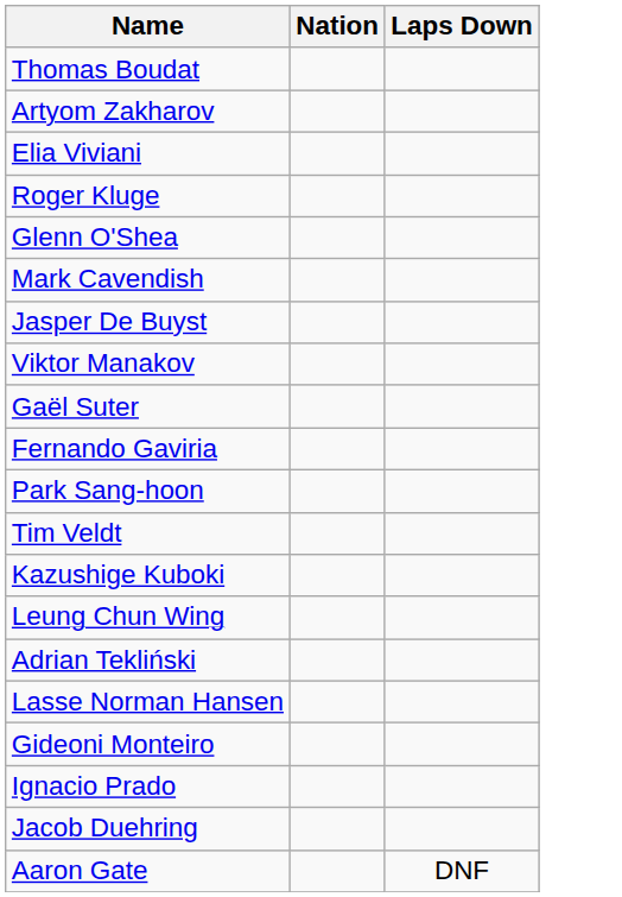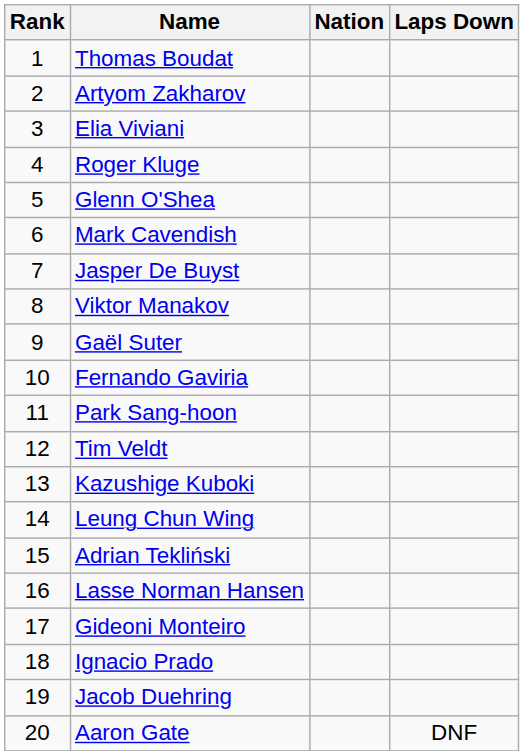+ column: Rank | 1 | 2 | 3 | 4 | 5 | 6 | 7 | 8 | 9 | 10 | 11 | 12 | 13 | 14 | 15 | 16 | 17 | 18 | 19 | 20
